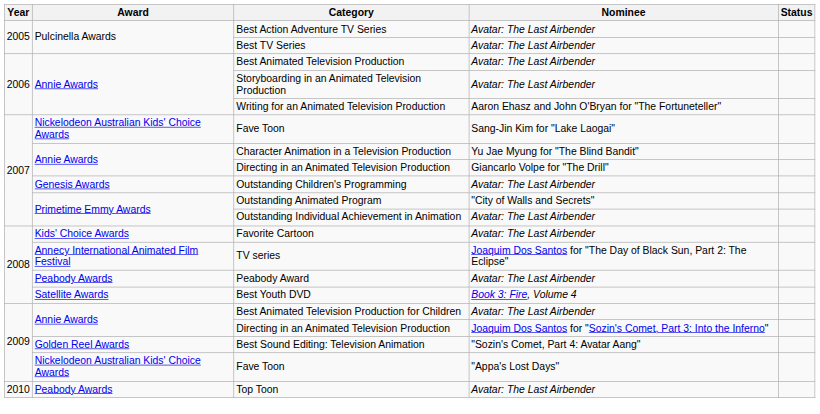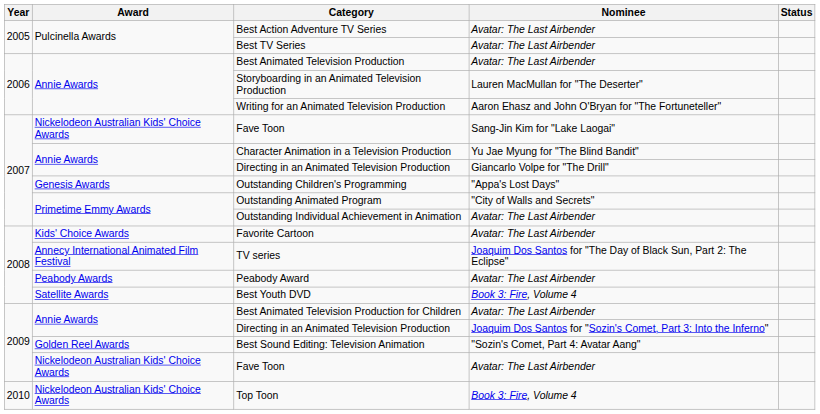Storyboarding in an Animated Television Production | Nominee: Avatar: The Last Airbender -> Lauren MacMullan for "The Deserter"
Outstanding Children's Programming | Nominee: Avatar: The Last Airbender -> "Appa's Lost Days"
2009 / Fave Toon | Nominee: "Appa's Lost Days" -> Avatar: The Last Airbender
Top Toon | Award: Peabody Awards -> Nickelodeon Australian Kids' Choice Awards
Top Toon | Nominee: Avatar: The Last Airbender -> Book 3: Fire, Volume 4
